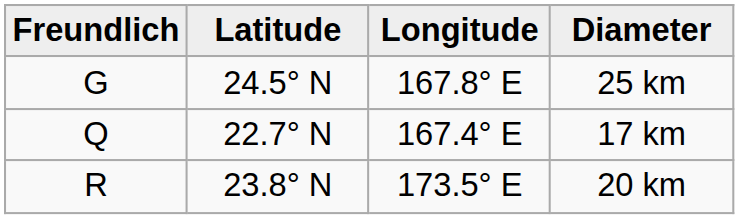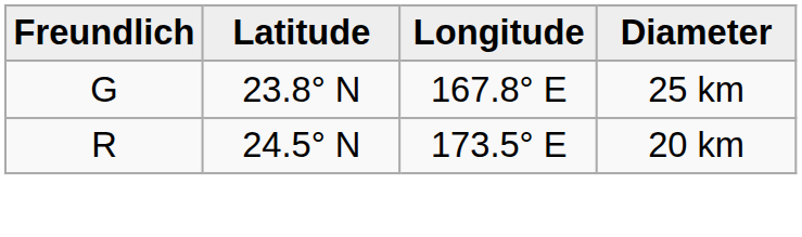25 km | Latitude: 24.5° N -> 23.8° N
- row: Q | 22.7° N | 167.4° E | 17 km
20 km | Latitude: 23.8° N -> 24.5° N
